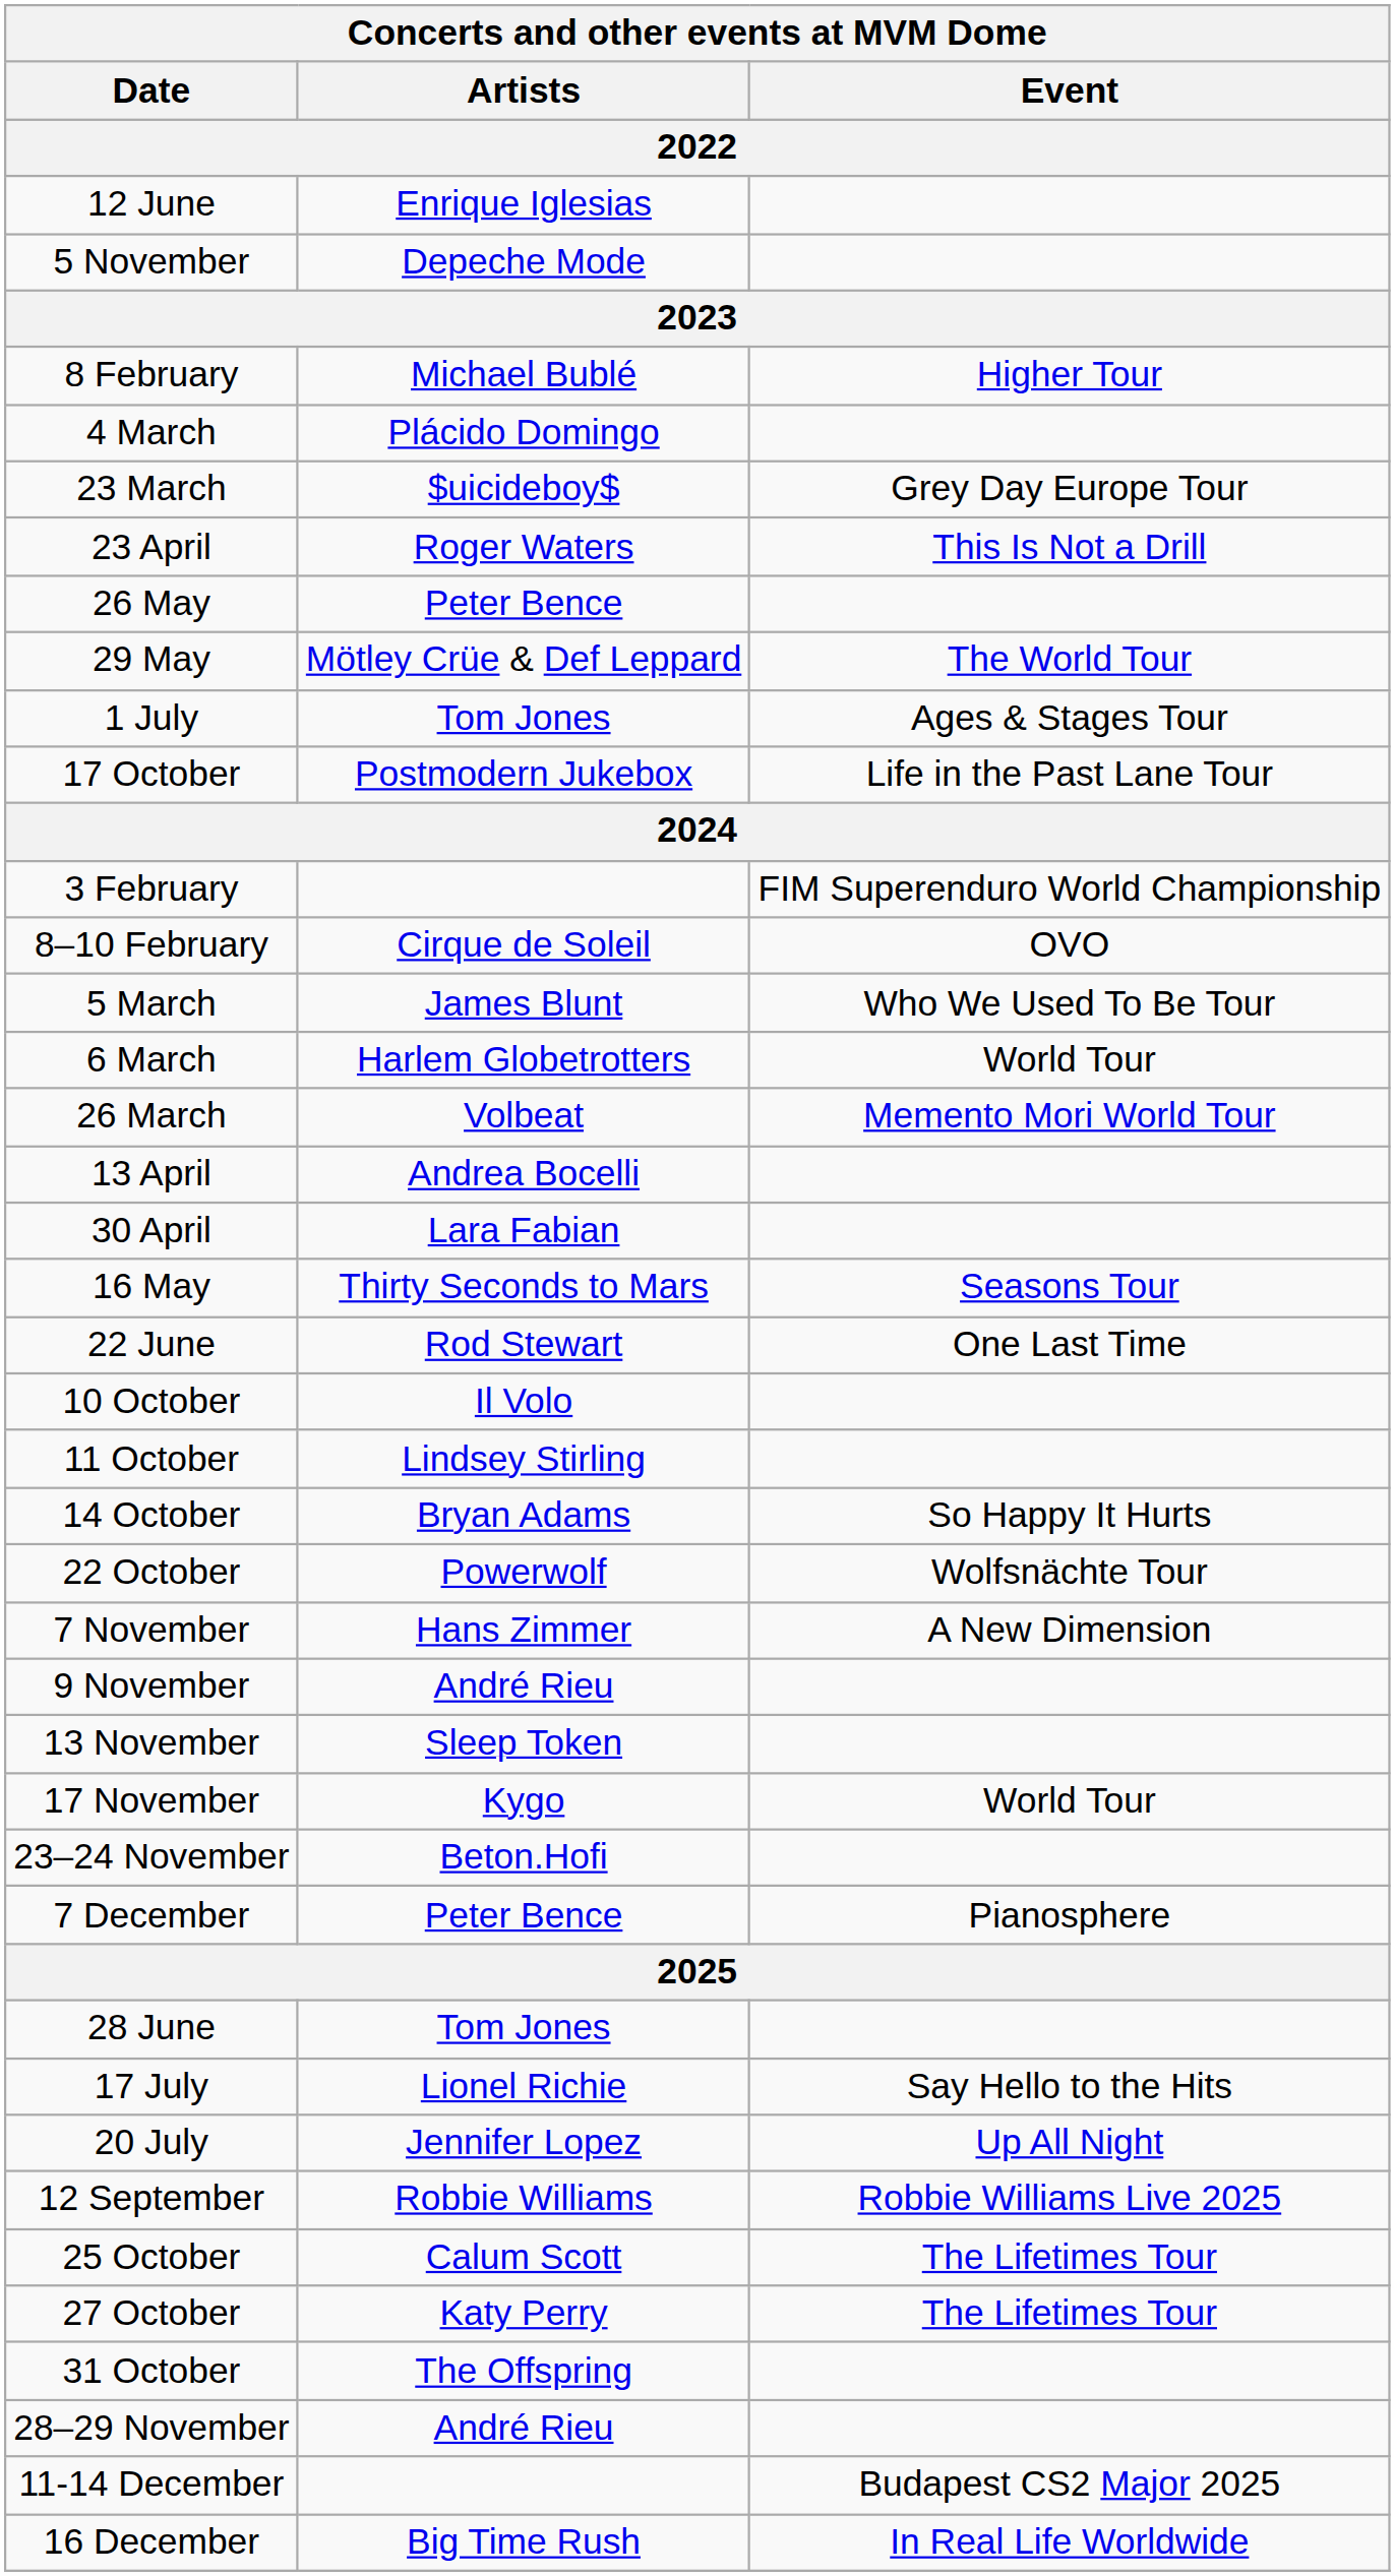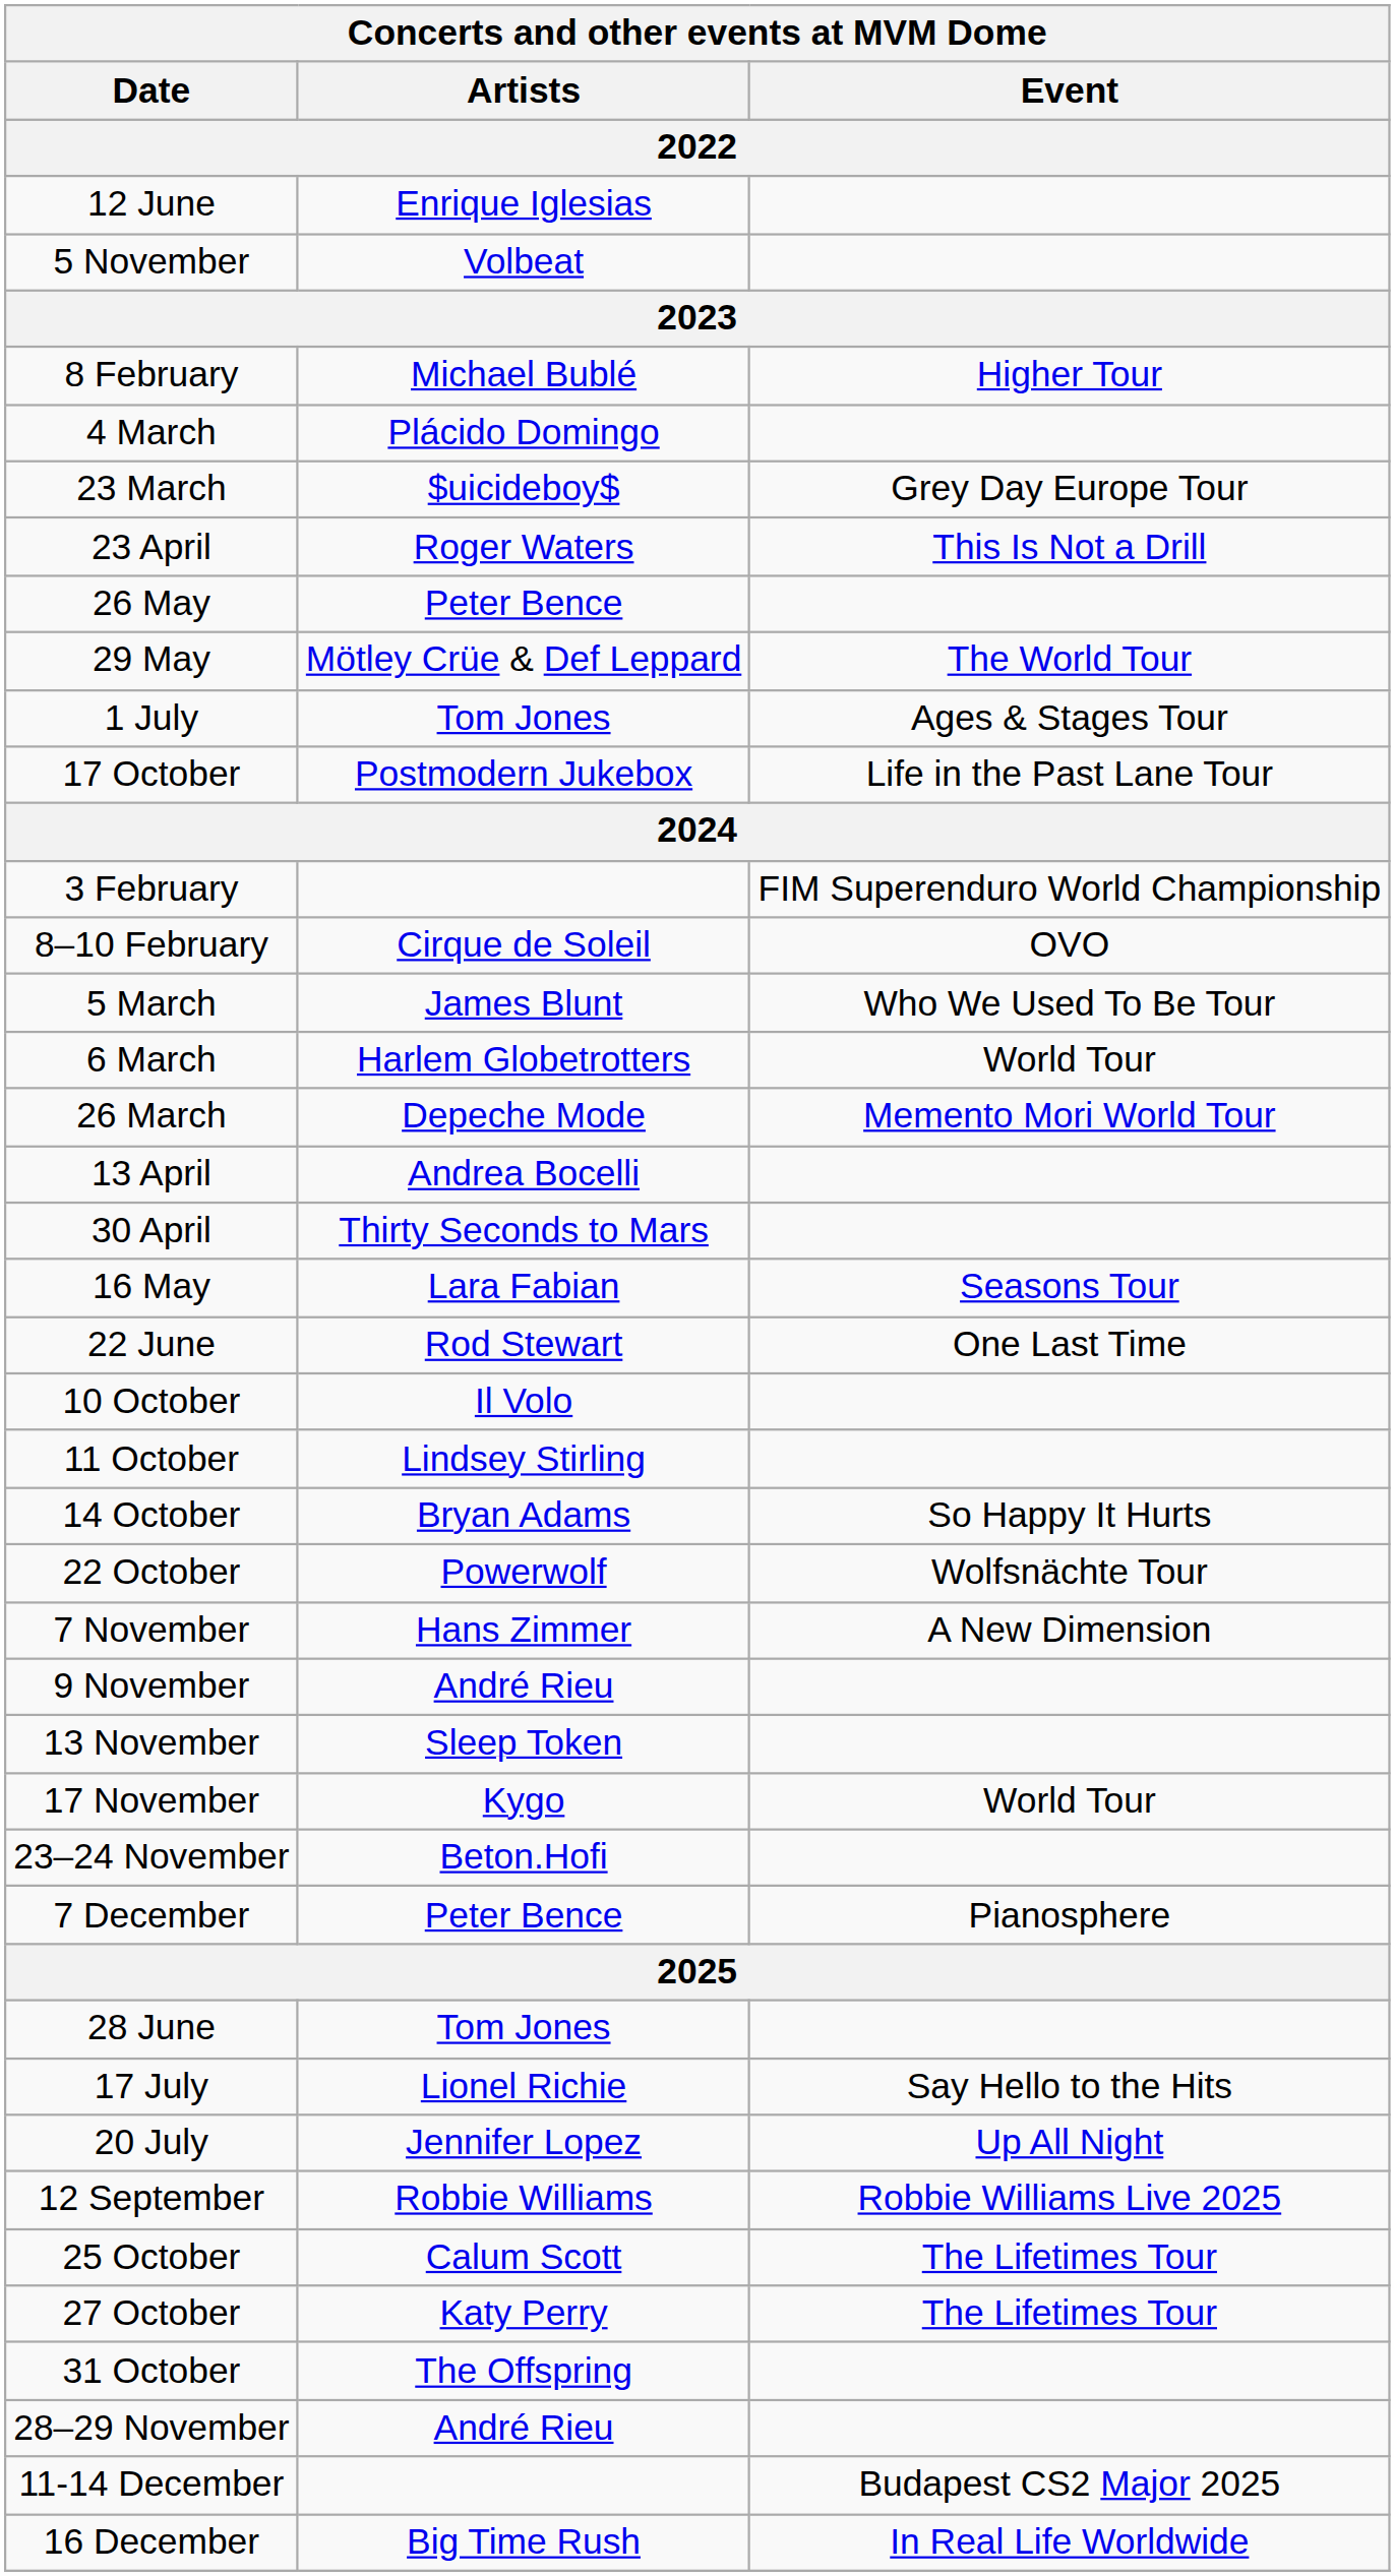5 November | Concerts and other events at MVM Dome / Artists / 2022: Depeche Mode -> Volbeat
26 March | Concerts and other events at MVM Dome / Artists / 2022: Volbeat -> Depeche Mode
30 April | Concerts and other events at MVM Dome / Artists / 2022: Lara Fabian -> Thirty Seconds to Mars
16 May | Concerts and other events at MVM Dome / Artists / 2022: Thirty Seconds to Mars -> Lara Fabian
